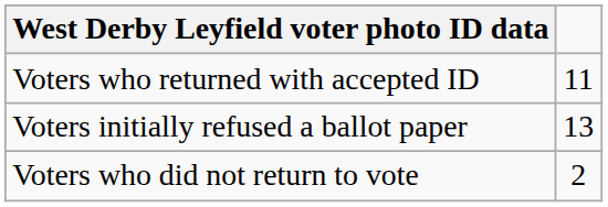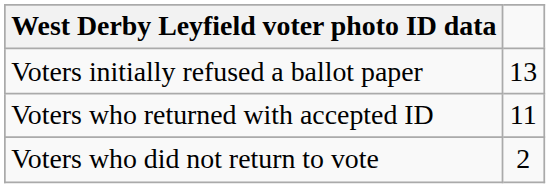rows swapped: Voters initially refused a ballot paper <-> Voters who returned with accepted ID
